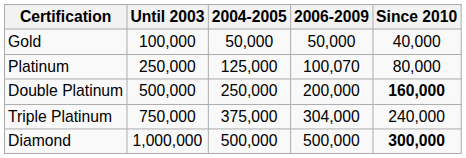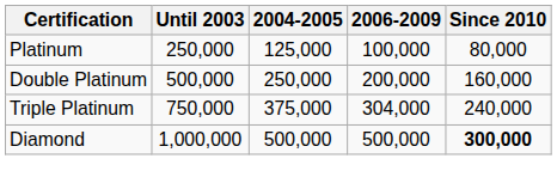- row: Gold | 100,000 | 50,000 | 50,000 | 40,000
Platinum | 2006-2009: 100,070 -> 100,000
Double Platinum | Since 2010: bold -> normal
